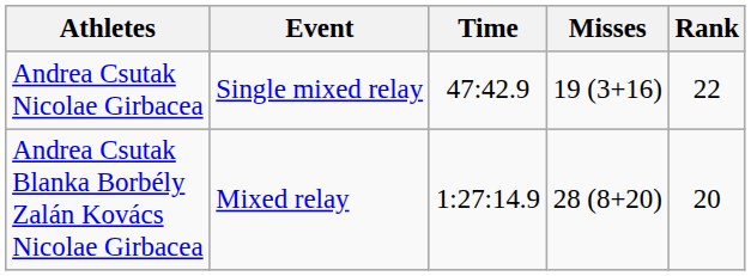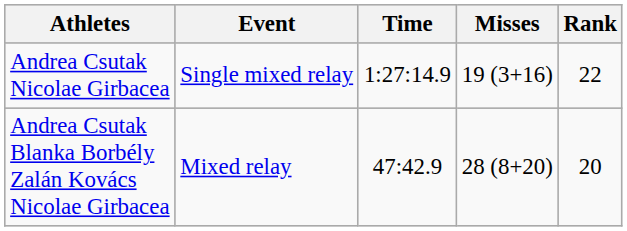Andrea Csutak Nicolae Girbacea | Time: 47:42.9 -> 1:27:14.9
Andrea Csutak Blanka Borbély Zalán Kovács Nicolae Girbacea | Time: 1:27:14.9 -> 47:42.9
